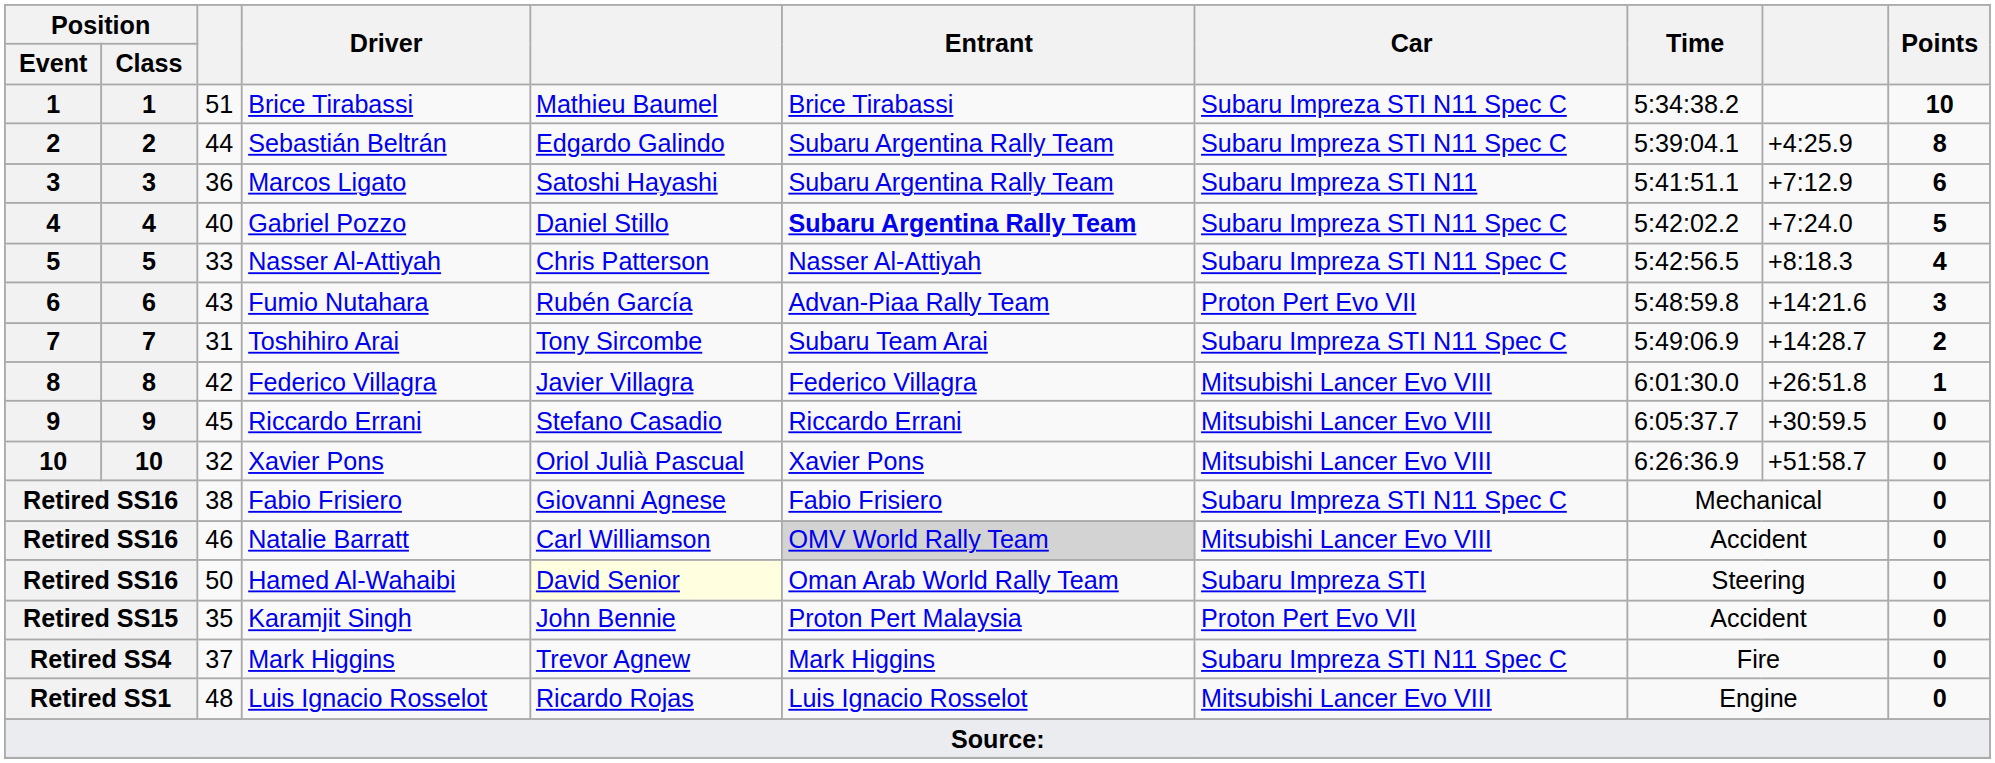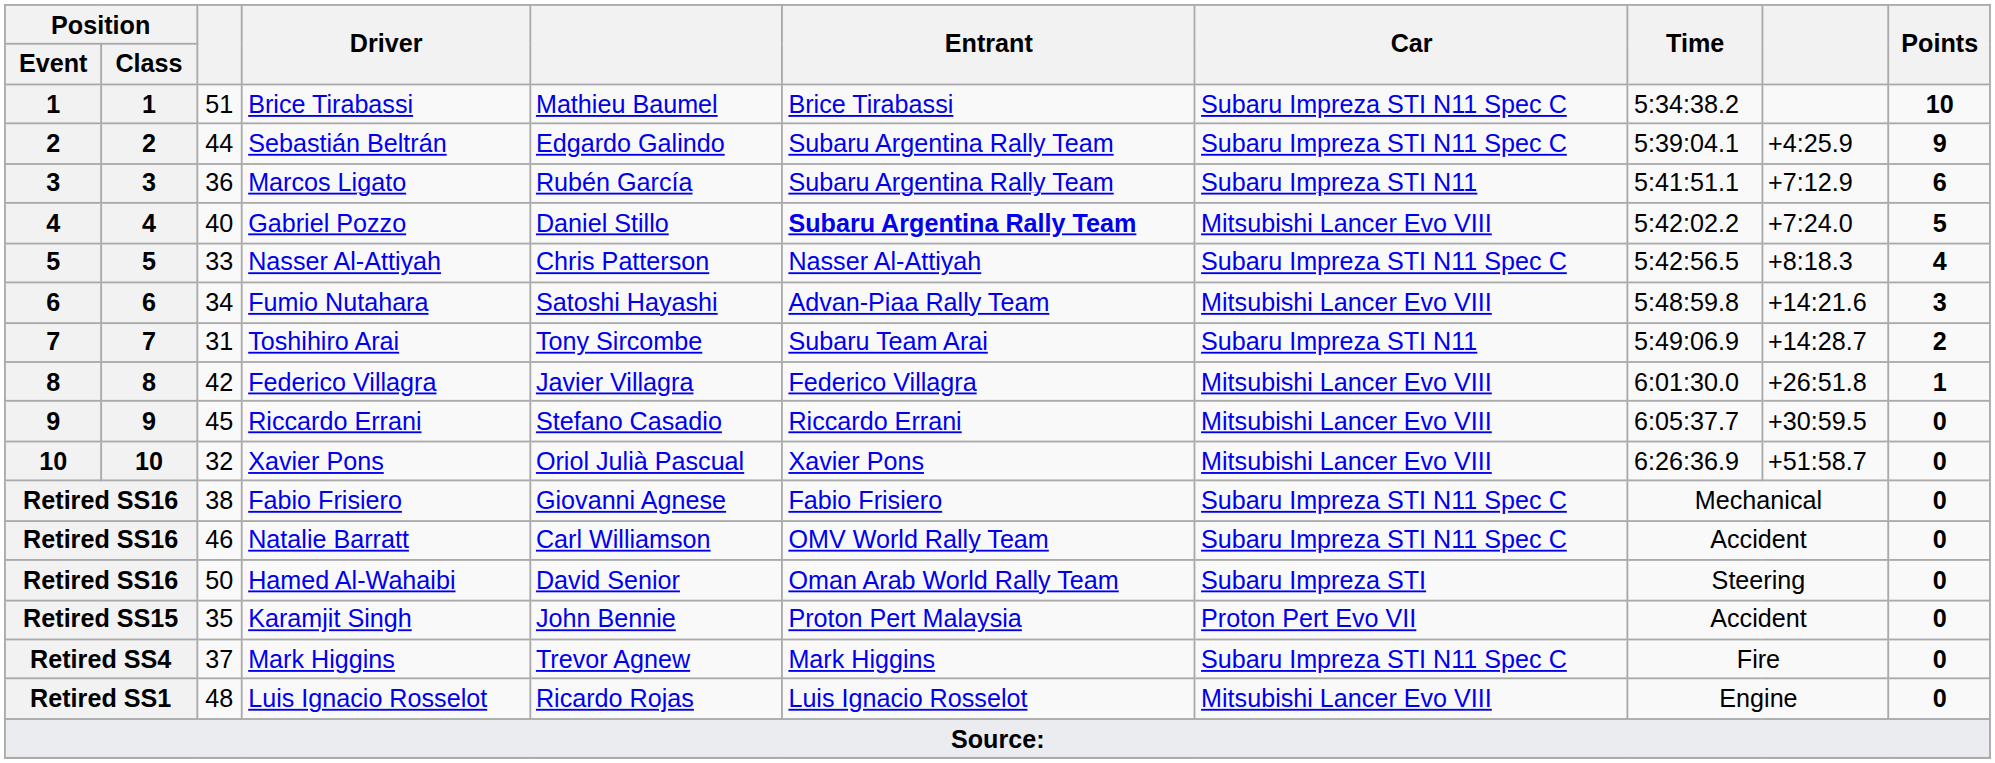Sebastián Beltrán | Points: 8 -> 9
Marcos Ligato | column 5: Satoshi Hayashi -> Rubén García
Gabriel Pozzo | Car: Subaru Impreza STI N11 Spec C -> Mitsubishi Lancer Evo VIII
Fumio Nutahara | column 3: 43 -> 34
Fumio Nutahara | column 5: Rubén García -> Satoshi Hayashi
Fumio Nutahara | Car: Proton Pert Evo VII -> Mitsubishi Lancer Evo VIII
Toshihiro Arai | Car: Subaru Impreza STI N11 Spec C -> Subaru Impreza STI N11
Natalie Barratt | Entrant: lightgrey background -> no background
Natalie Barratt | Car: Mitsubishi Lancer Evo VIII -> Subaru Impreza STI N11 Spec C
Hamed Al-Wahaibi | column 5: lightyellow background -> no background
